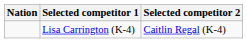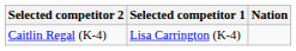columns swapped: Nation <-> Selected competitor 2
